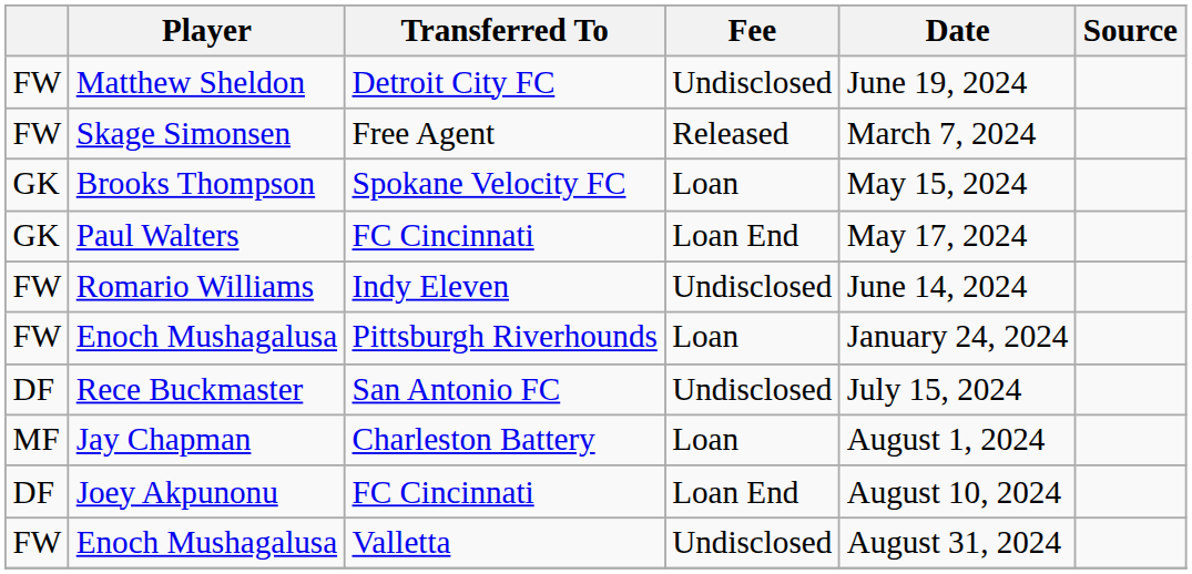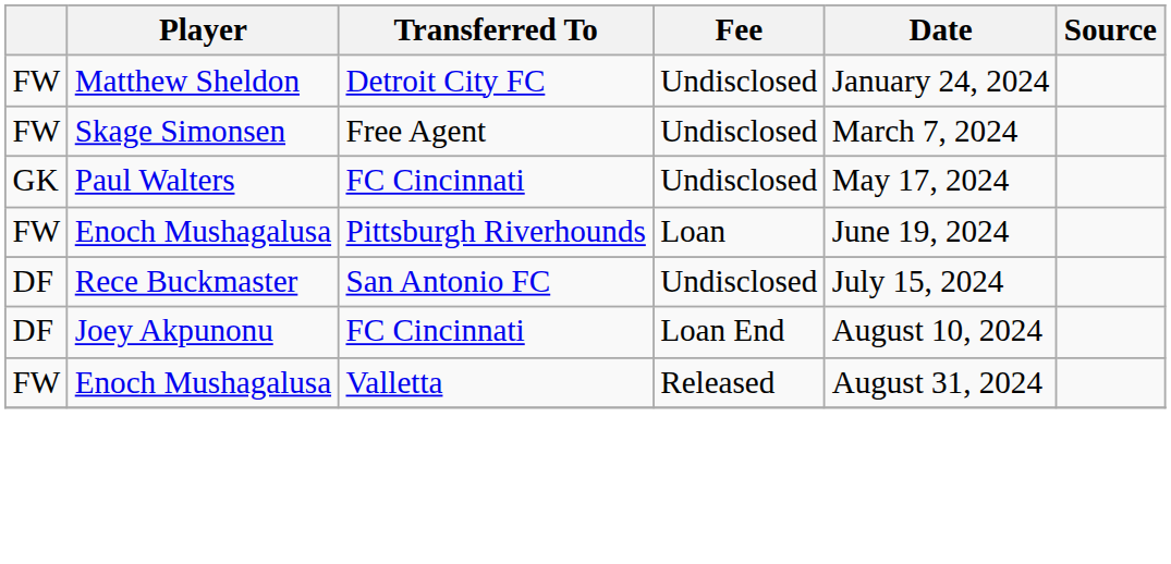Matthew Sheldon | Date: June 19, 2024 -> January 24, 2024
Skage Simonsen | Fee: Released -> Undisclosed
- row: GK | Brooks Thompson | Spokane Velocity FC | Loan | May 15, 2024
Paul Walters | Fee: Loan End -> Undisclosed
- row: FW | Romario Williams | Indy Eleven | Undisclosed | June 14, 2024
Enoch Mushagalusa / Pittsburgh Riverhounds | Date: January 24, 2024 -> June 19, 2024
- row: MF | Jay Chapman | Charleston Battery | Loan | August 1, 2024
Enoch Mushagalusa / Valletta | Fee: Undisclosed -> Released
